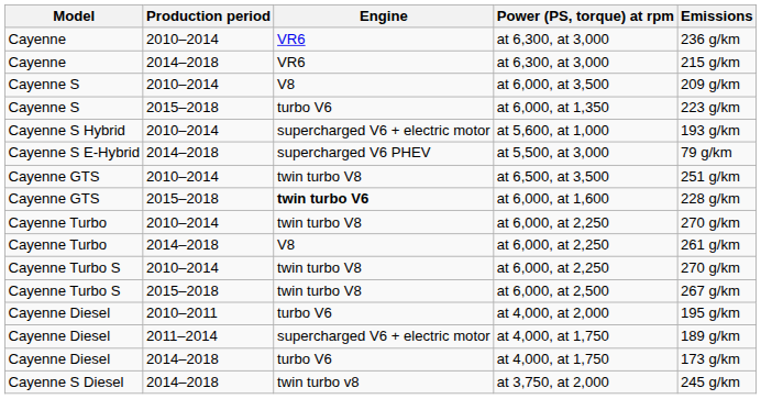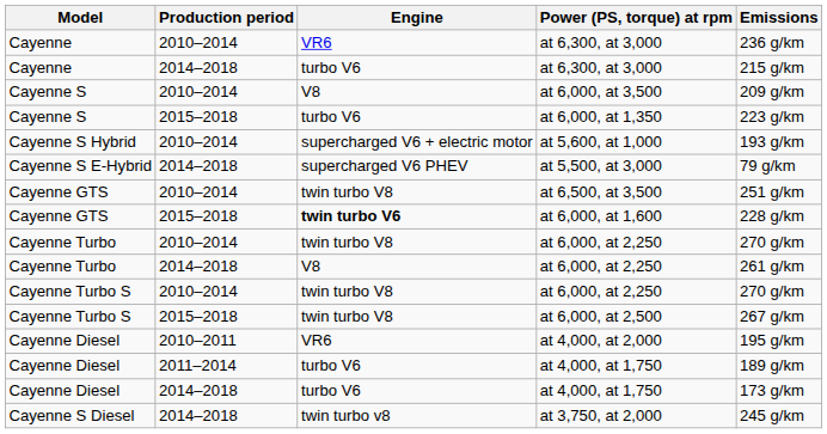2014–2018 / at 6,300, at 3,000 | Engine: VR6 -> turbo V6
at 4,000, at 2,000 | Engine: turbo V6 -> VR6
2011–2014 / at 4,000, at 1,750 | Engine: supercharged V6 + electric motor -> turbo V6
